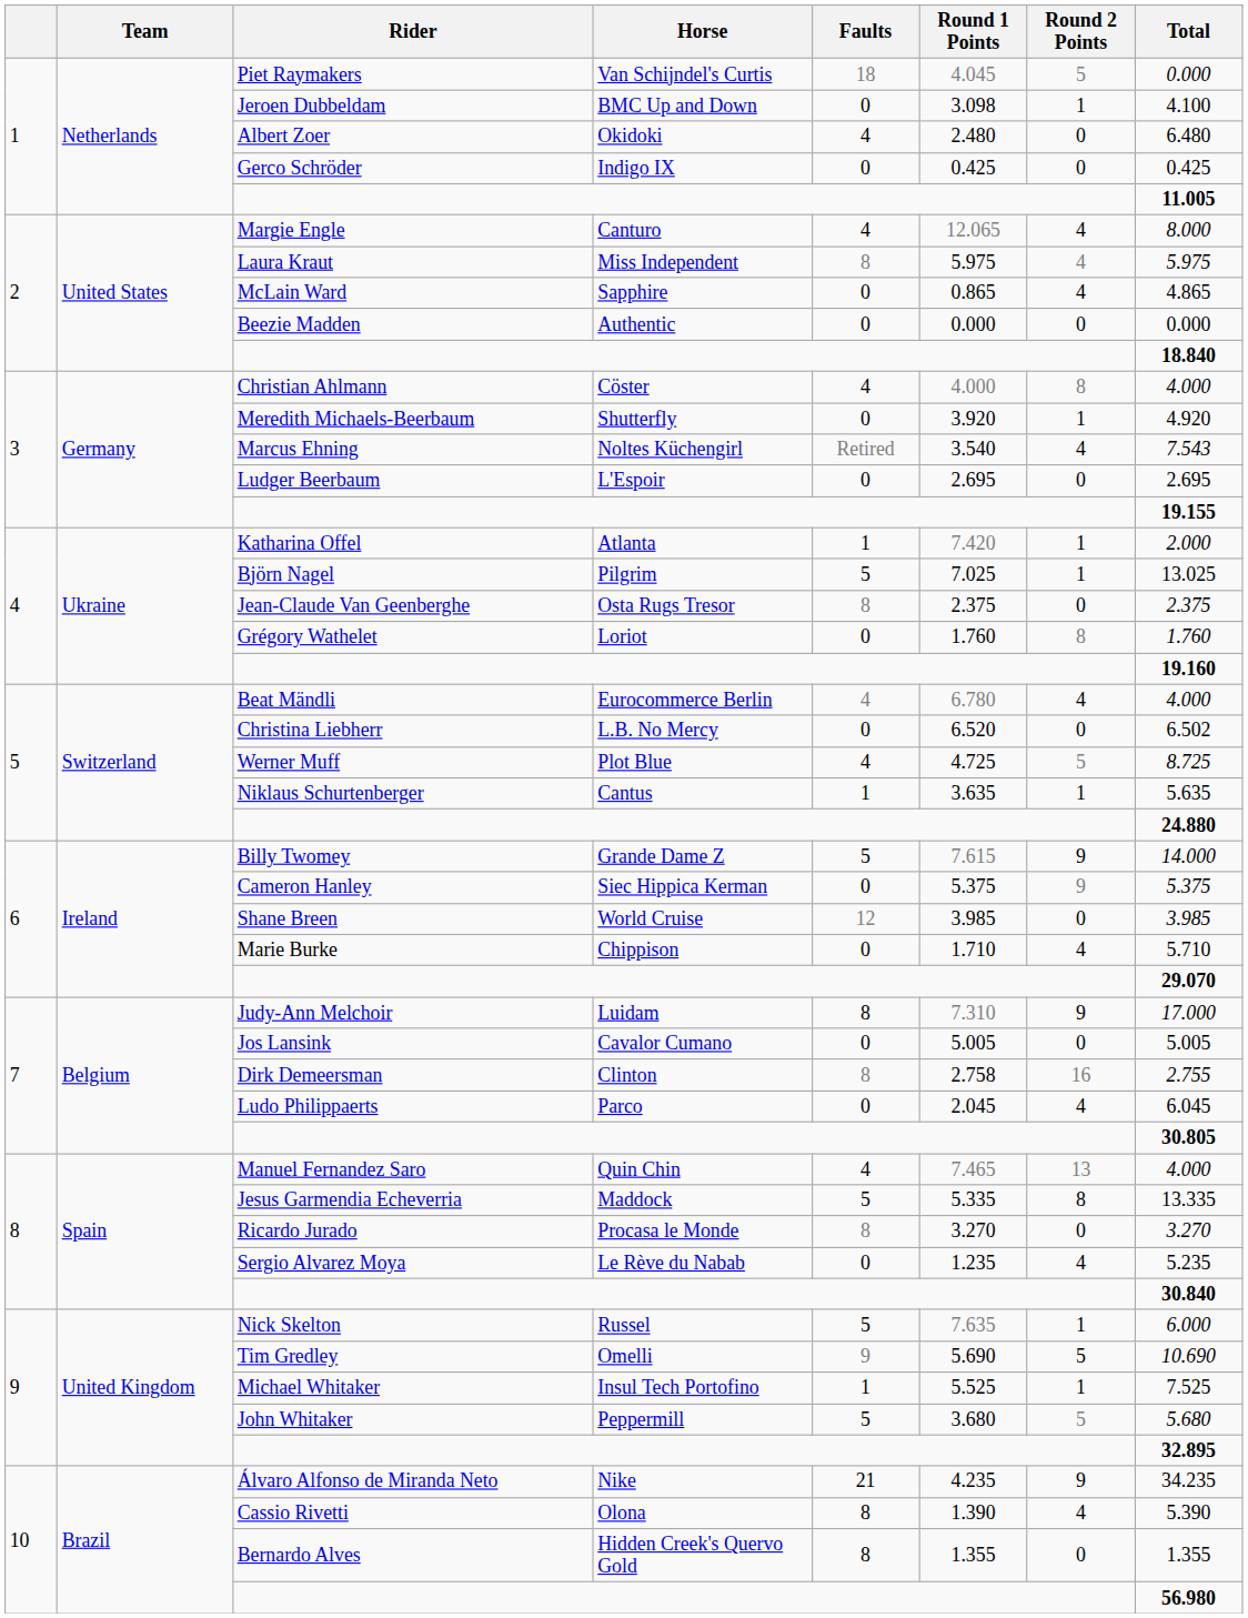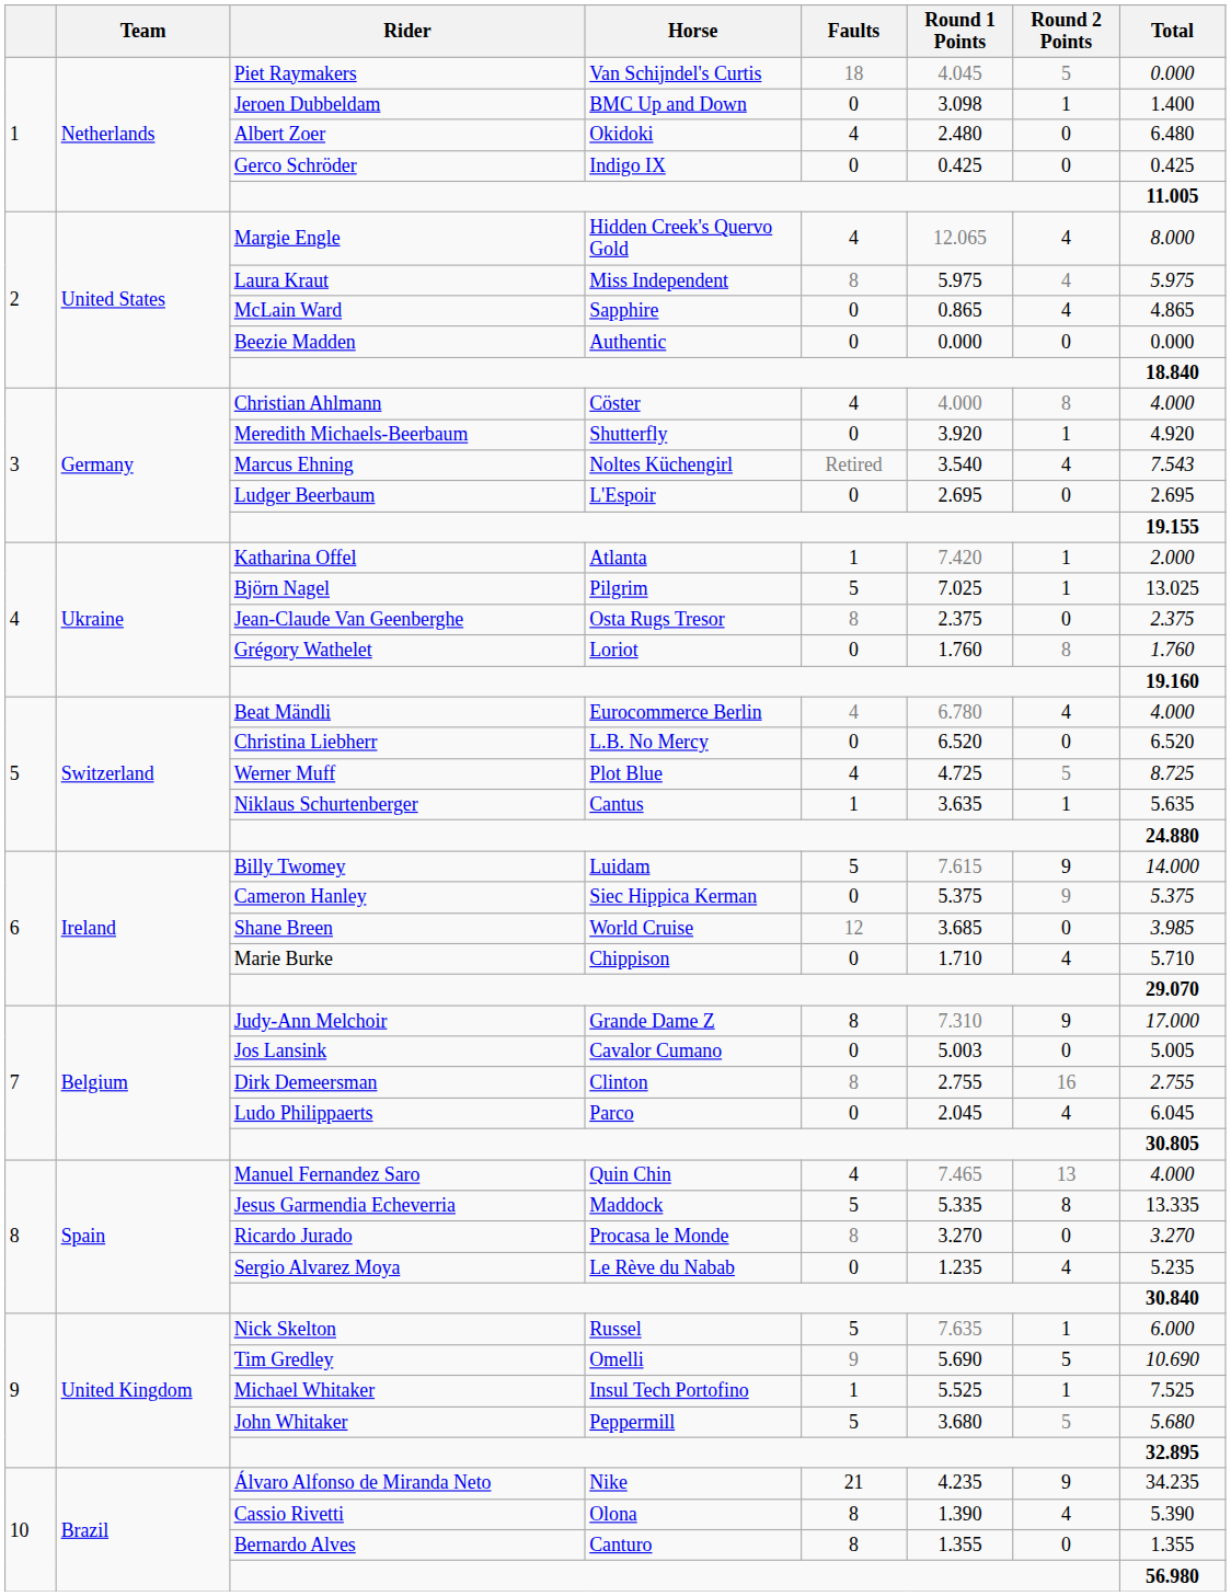Jeroen Dubbeldam | Total: 4.100 -> 1.400
Margie Engle | Horse: Canturo -> Hidden Creek's Quervo Gold
Christina Liebherr | Total: 6.502 -> 6.520
Billy Twomey | Horse: Grande Dame Z -> Luidam
Shane Breen | Round 1 Points: 3.985 -> 3.685
Judy-Ann Melchoir | Horse: Luidam -> Grande Dame Z
Jos Lansink | Round 1 Points: 5.005 -> 5.003
Dirk Demeersman | Round 1 Points: 2.758 -> 2.755
Bernardo Alves | Horse: Hidden Creek's Quervo Gold -> Canturo
